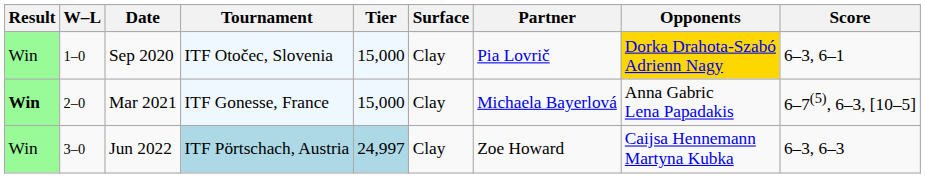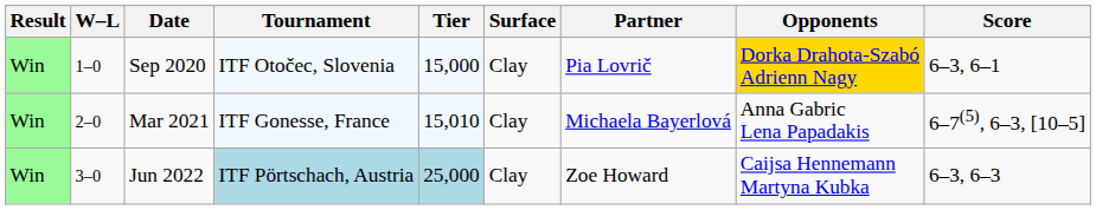Mar 2021 | Result: bold -> normal
Mar 2021 | Tier: 15,000 -> 15,010
Jun 2022 | Tier: 24,997 -> 25,000
